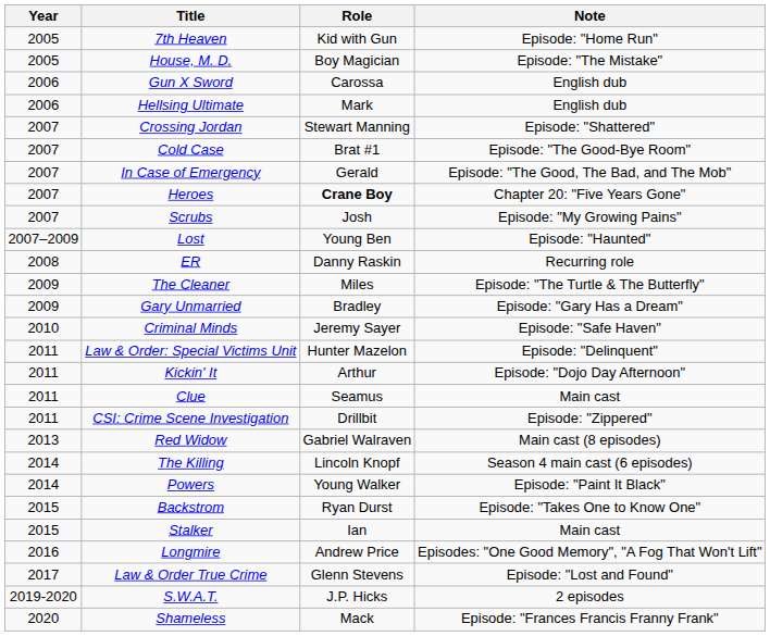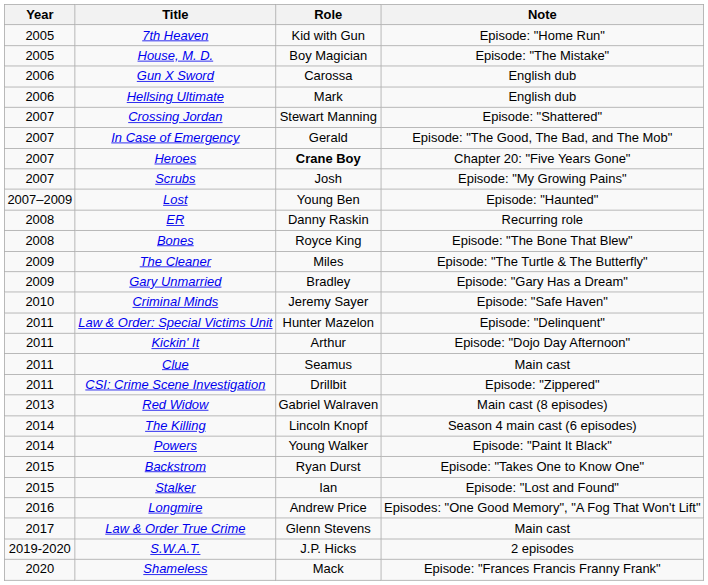- row: 2007 | Cold Case | Brat #1 | Episode: "The Good-Bye Room"
+ row: 2008 | Bones | Royce King | Episode: "The Bone That Blew"
Stalker | Note: Main cast -> Episode: "Lost and Found"
Law & Order True Crime | Note: Episode: "Lost and Found" -> Main cast
